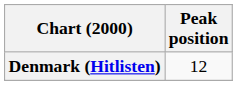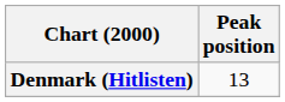Denmark (Hitlisten) | Peak position: 12 -> 13
